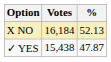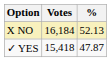✓ YES | Votes: 15,438 -> 15,418
